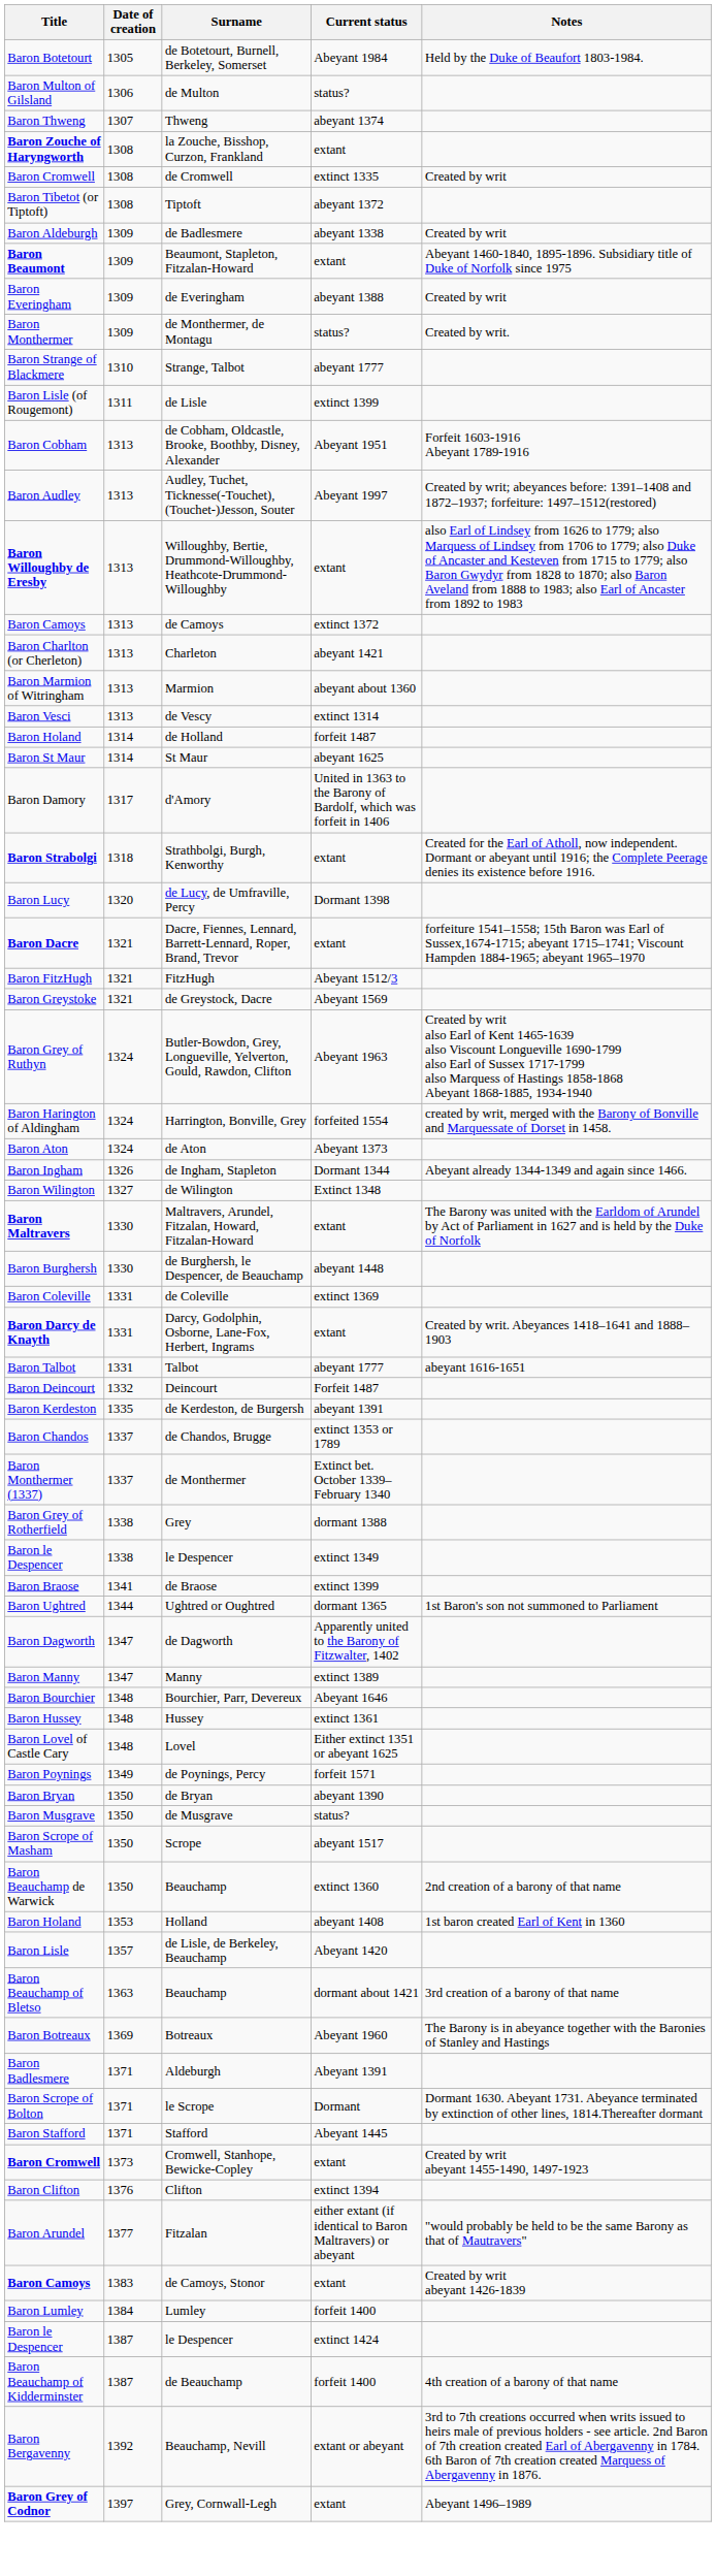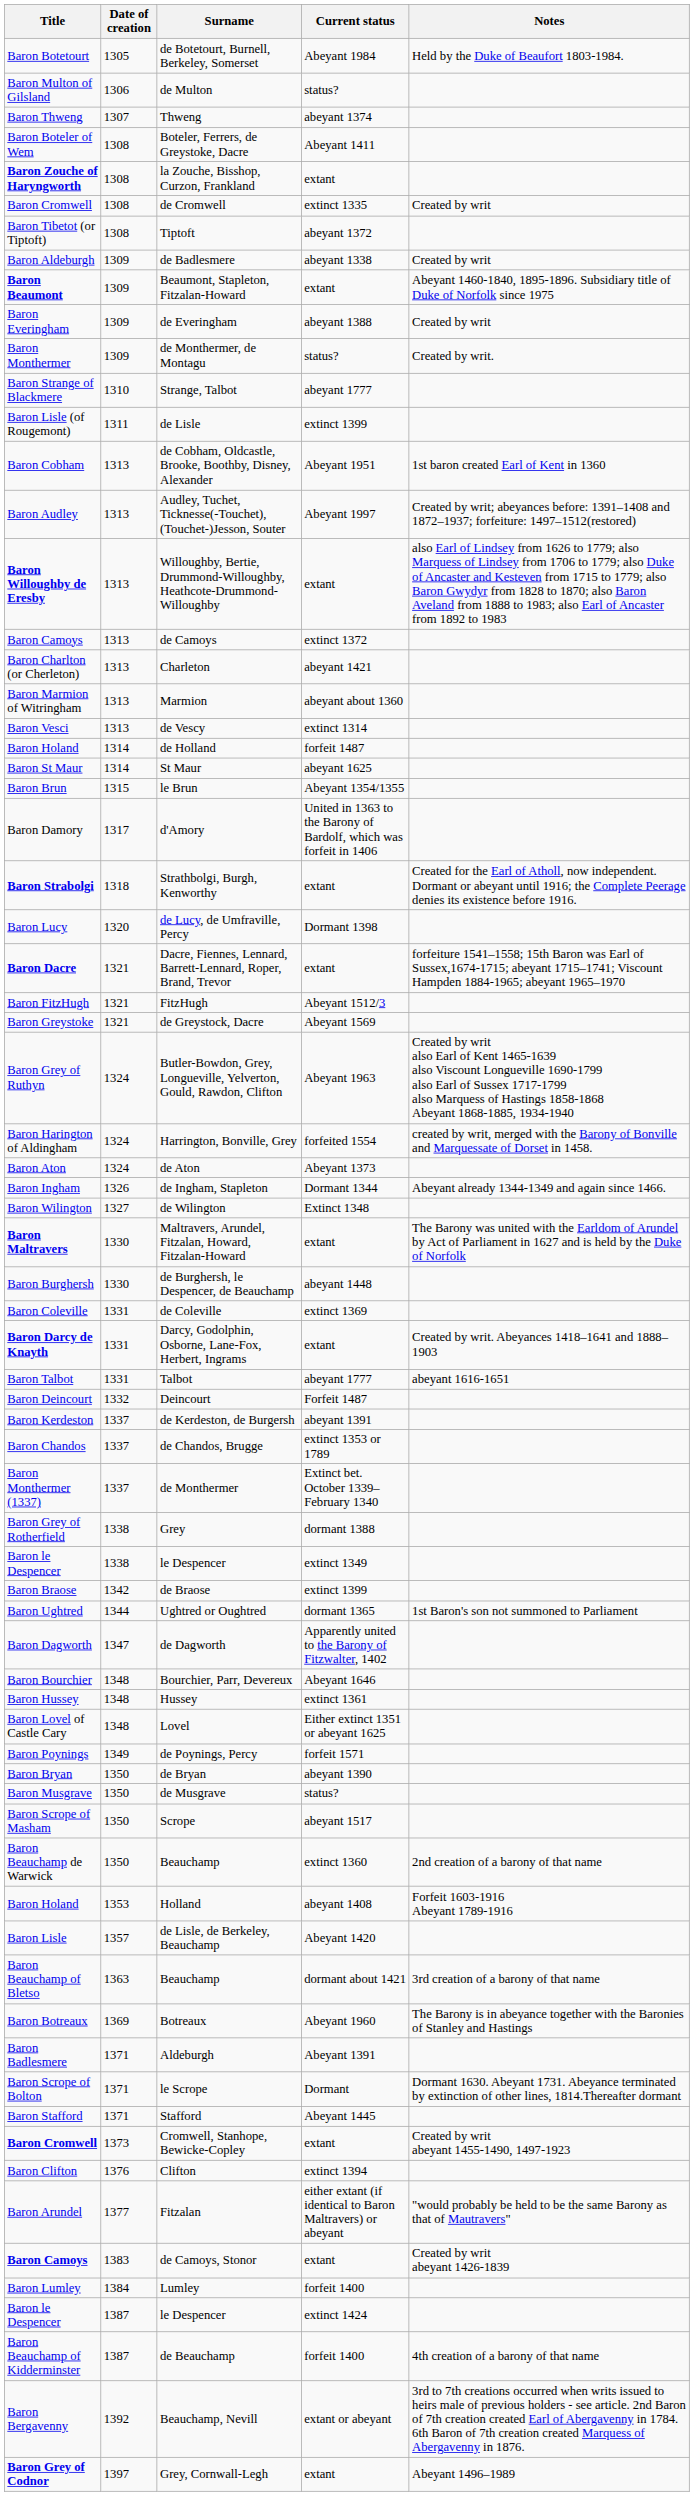+ row: Baron Boteler of Wem | 1308 | Boteler, Ferrers, de Greystoke, Dacre | Abeyant 1411
de Cobham, Oldcastle, Brooke, Boothby, Disney, Alexander | Notes: Forfeit 1603-1916 Abeyant 1789-1916 -> 1st baron created Earl of Kent in 1360
+ row: Baron Brun | 1315 | le Brun | Abeyant 1354/1355
de Kerdeston, de Burgersh | Date of creation: 1335 -> 1337
de Braose | Date of creation: 1341 -> 1342
- row: Baron Manny | 1347 | Manny | extinct 1389
Holland | Notes: 1st baron created Earl of Kent in 1360 -> Forfeit 1603-1916 Abeyant 1789-1916
